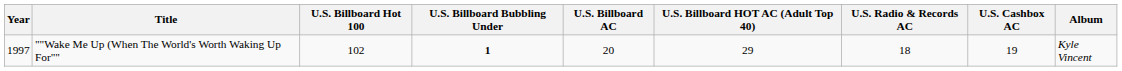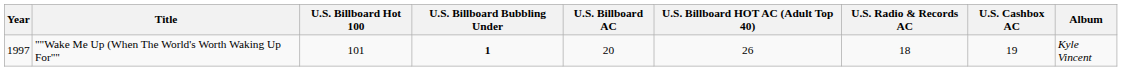""Wake Me Up (When The World's Worth Waking Up For"" | U.S. Billboard Hot 100: 102 -> 101
""Wake Me Up (When The World's Worth Waking Up For"" | U.S. Billboard HOT AC (Adult Top 40): 29 -> 26
